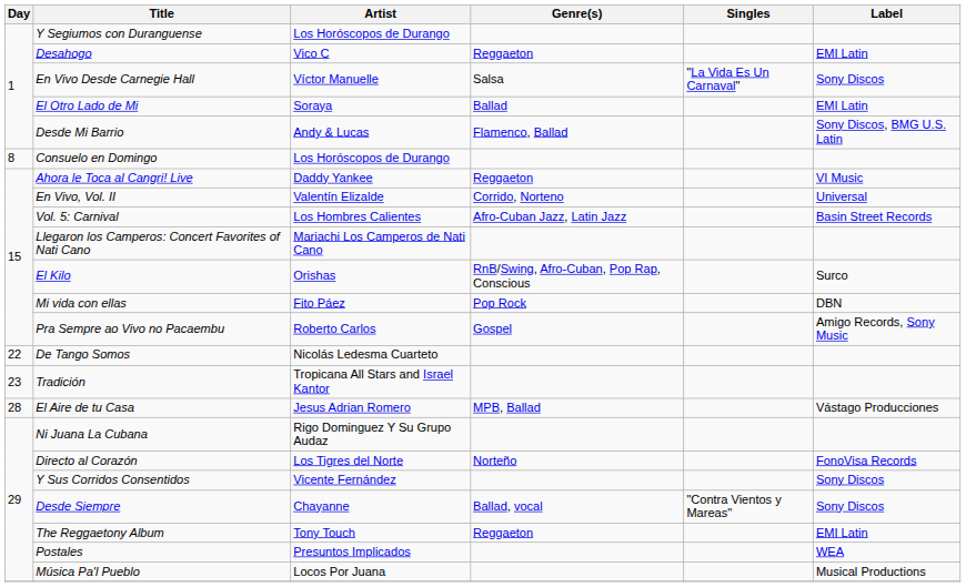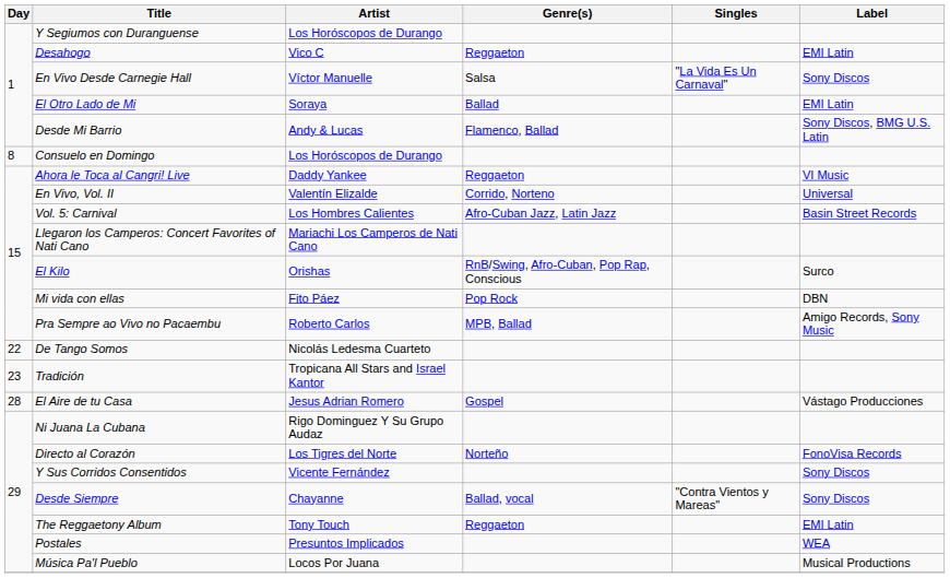Pra Sempre ao Vivo no Pacaembu | Genre(s): Gospel -> MPB, Ballad
El Aire de tu Casa | Genre(s): MPB, Ballad -> Gospel
